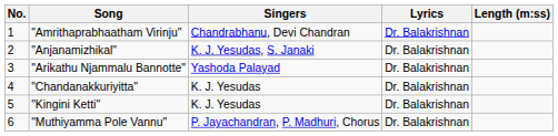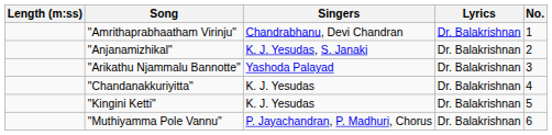columns swapped: No. <-> Length (m:ss)
